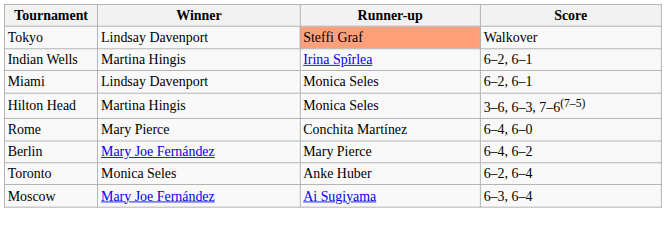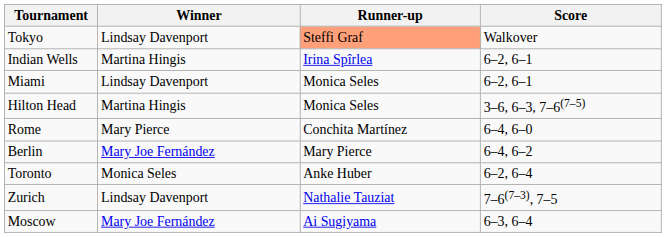+ row: Zurich | Lindsay Davenport | Nathalie Tauziat | 7–6(7–3), 7–5
